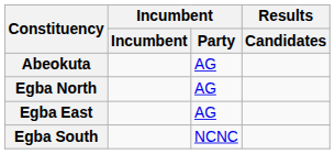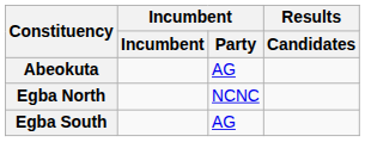Egba North | Incumbent / Party: AG -> NCNC
- row: Egba East | AG
Egba South | Incumbent / Party: NCNC -> AG
